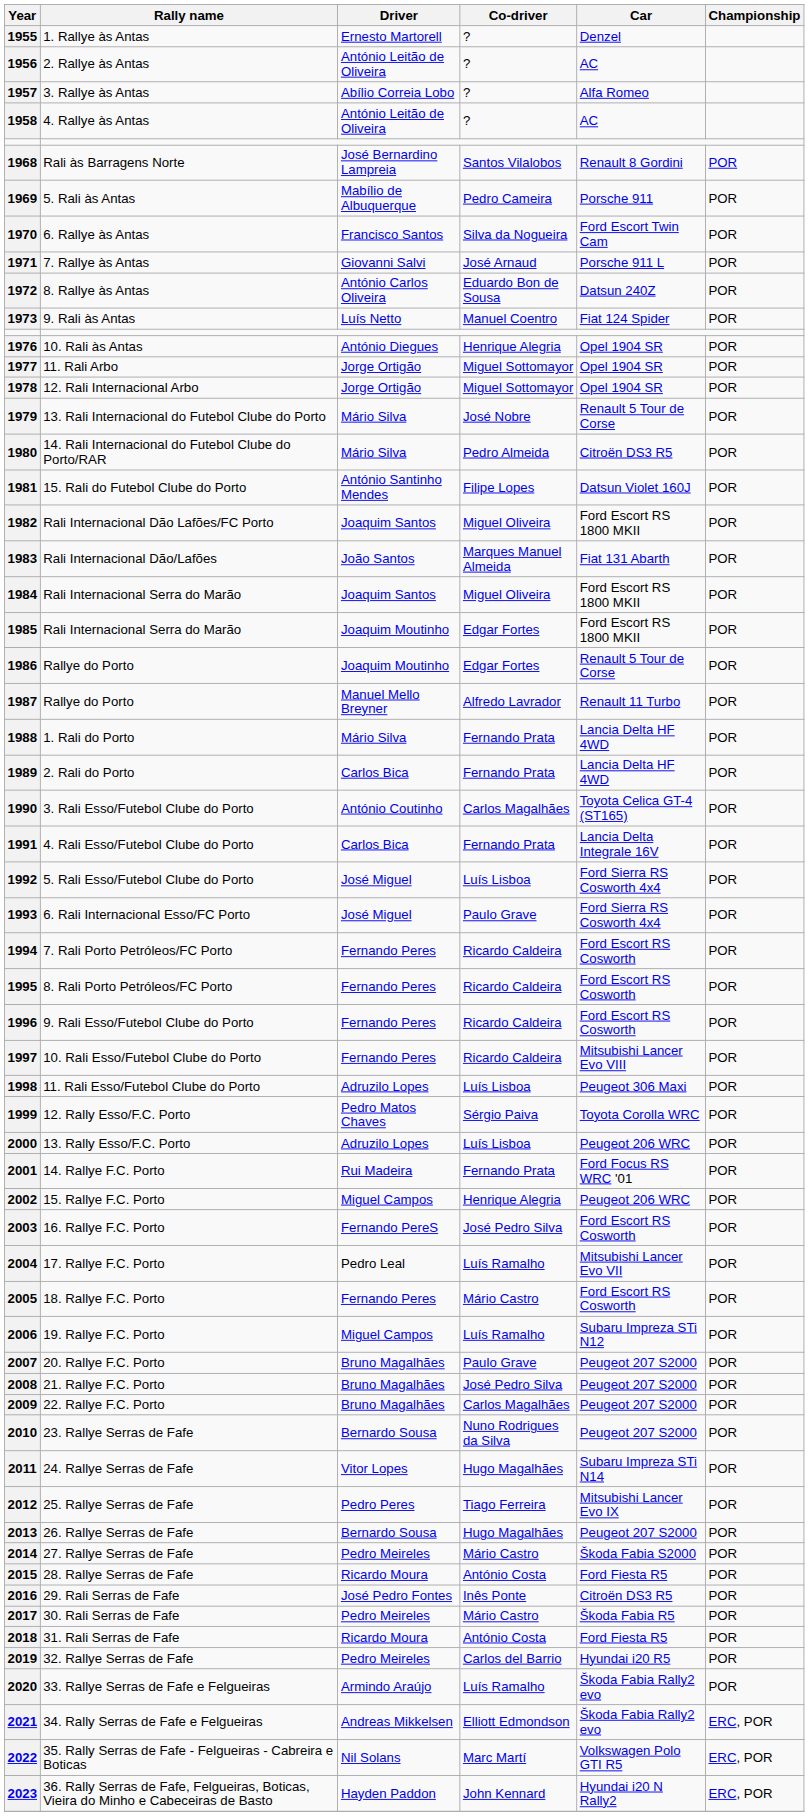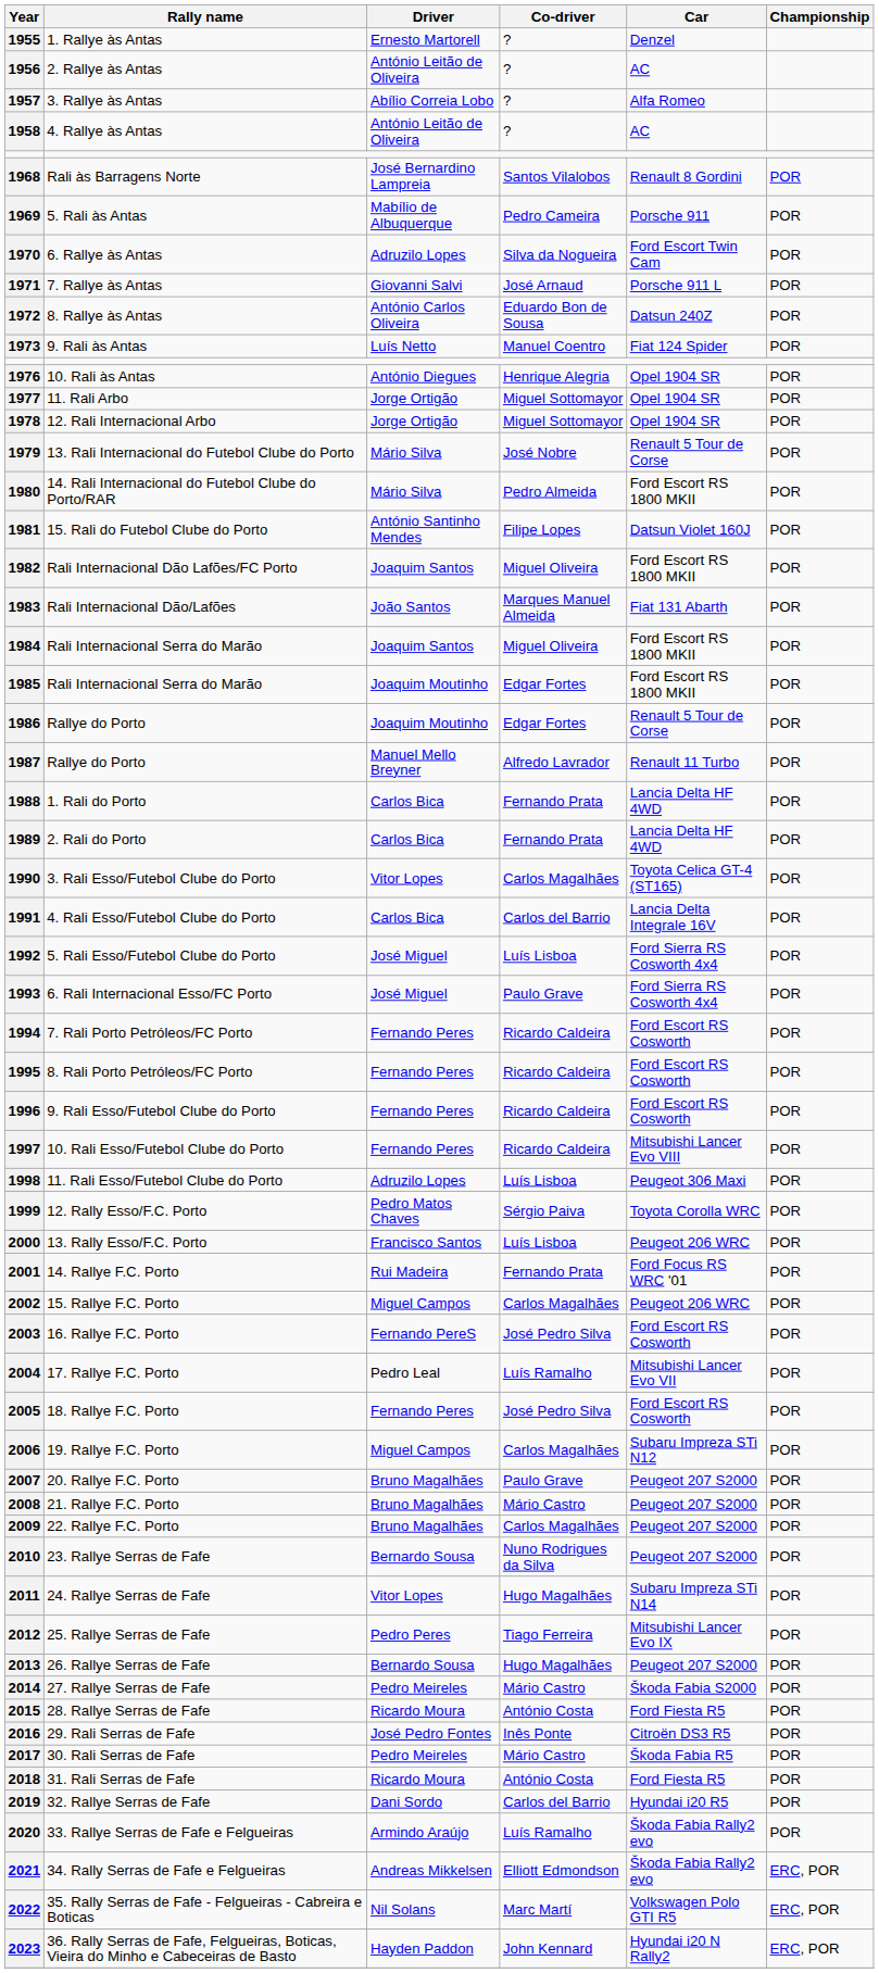1970 | Driver: Francisco Santos -> Adruzilo Lopes
1980 | Car: Citroën DS3 R5 -> Ford Escort RS 1800 MKII
1988 | Driver: Mário Silva -> Carlos Bica
1990 | Driver: António Coutinho -> Vitor Lopes
1991 | Co-driver: Fernando Prata -> Carlos del Barrio
2000 | Driver: Adruzilo Lopes -> Francisco Santos
2002 | Co-driver: Henrique Alegria -> Carlos Magalhães
2005 | Co-driver: Mário Castro -> José Pedro Silva
2006 | Co-driver: Luís Ramalho -> Carlos Magalhães
2008 | Co-driver: José Pedro Silva -> Mário Castro
2019 | Driver: Pedro Meireles -> Dani Sordo
